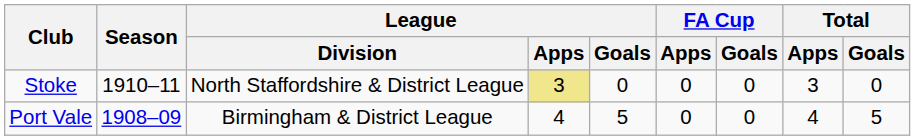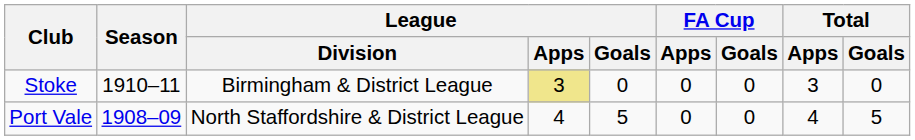Stoke | League / Division: North Staffordshire & District League -> Birmingham & District League
Port Vale | League / Division: Birmingham & District League -> North Staffordshire & District League
